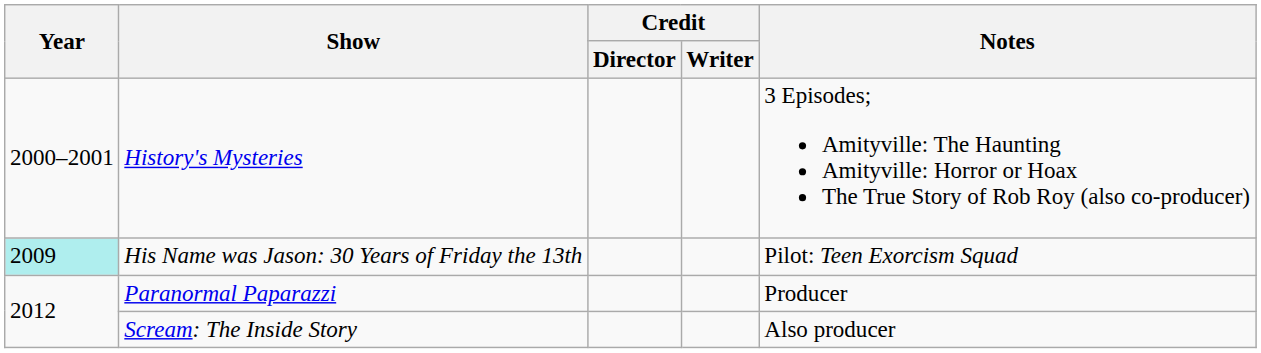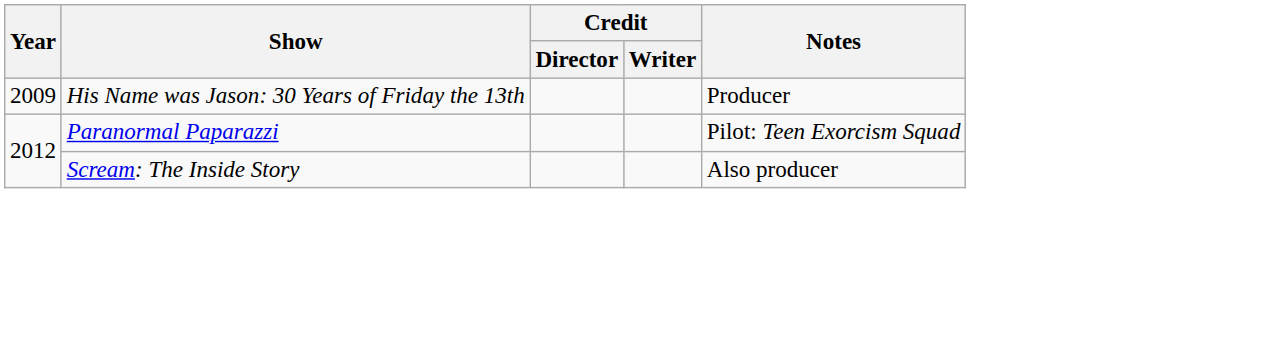- row: 2000–2001 | History's Mysteries | 3 Episodes; Amityville: The Haunting Amityville: Horror or Hoax The True Story of Rob Roy (also co-producer)
His Name was Jason: 30 Years of Friday the 13th | Year: paleturquoise background -> no background
His Name was Jason: 30 Years of Friday the 13th | Notes: Pilot: Teen Exorcism Squad -> Producer
Paranormal Paparazzi | Notes: Producer -> Pilot: Teen Exorcism Squad
